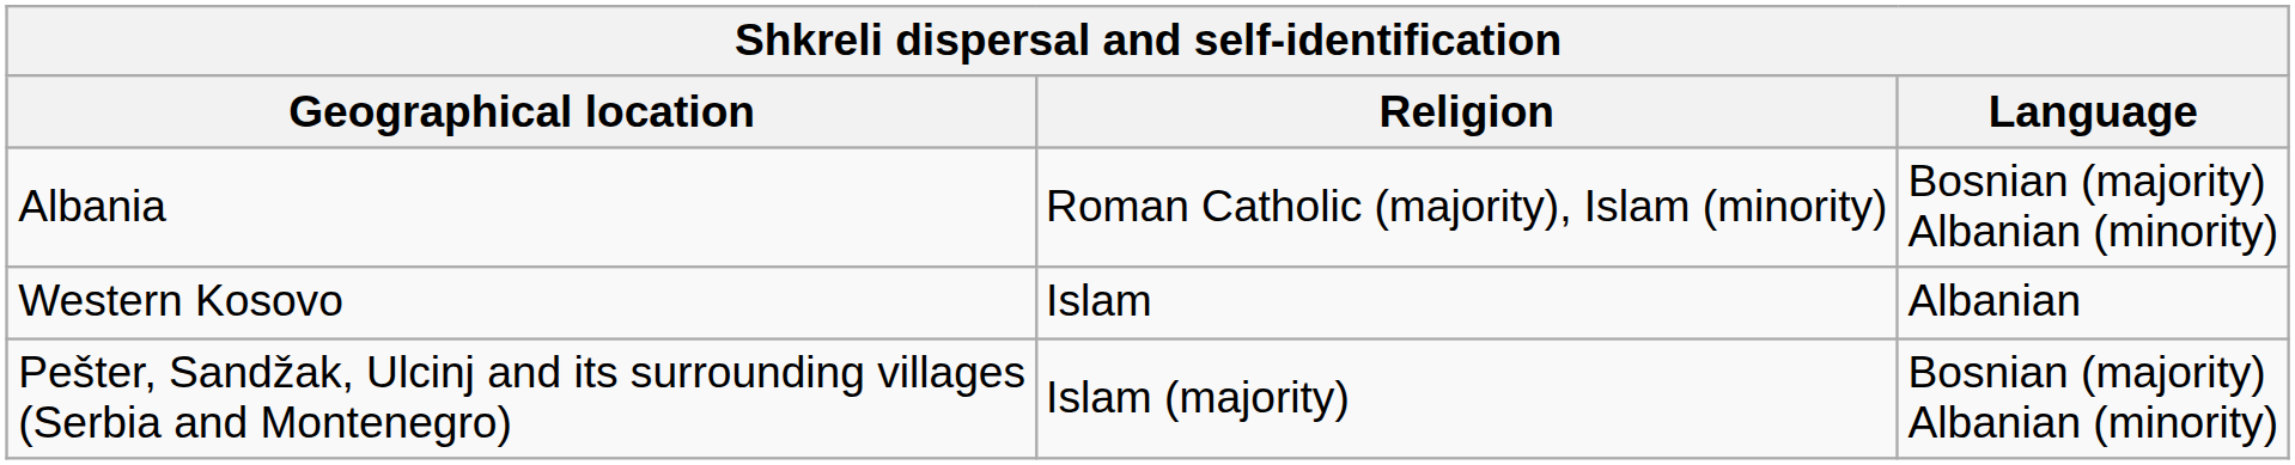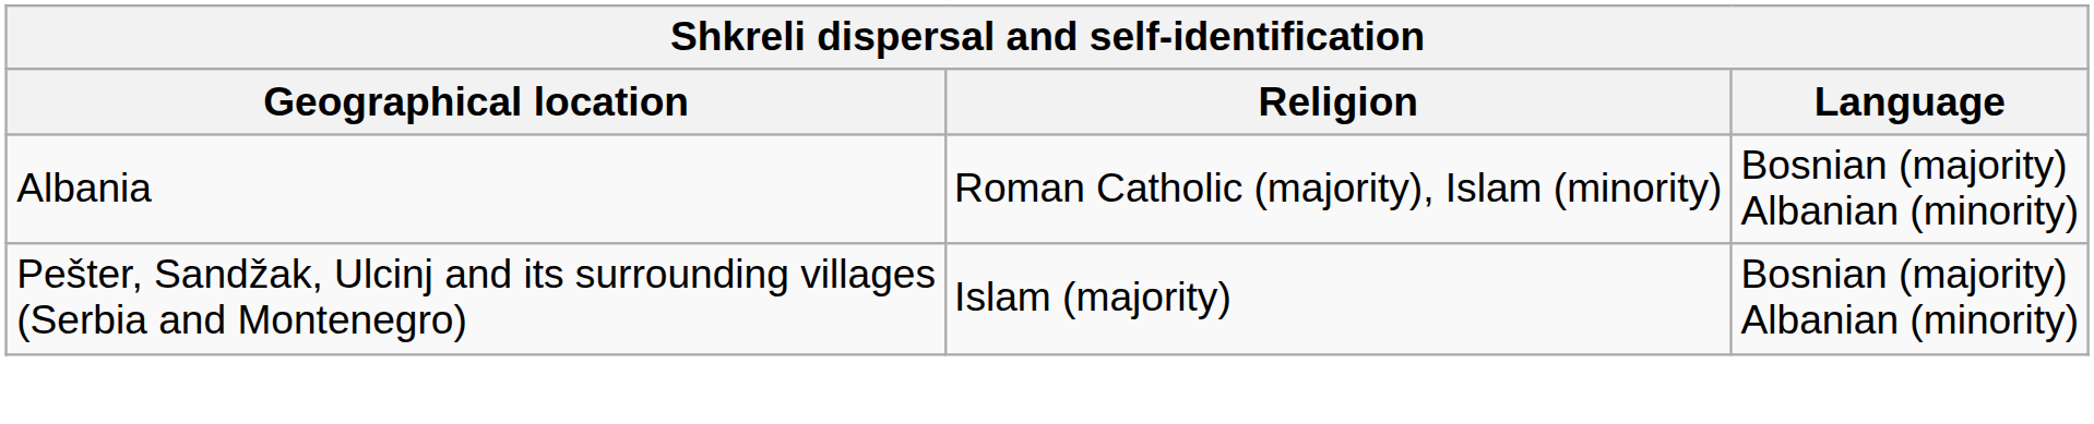- row: Western Kosovo | Islam | Albanian
